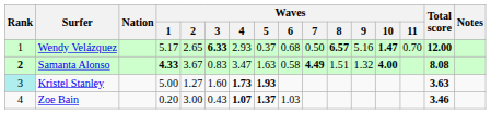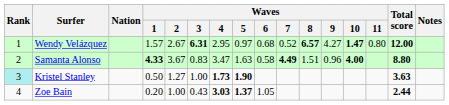Wendy Velázquez | Waves / 1: 5.17 -> 1.57
Wendy Velázquez | Waves / 2: 2.65 -> 2.67
Wendy Velázquez | Waves / 3: 6.33 -> 6.31
Wendy Velázquez | Waves / 4: 2.93 -> 2.95
Wendy Velázquez | Waves / 5: 0.37 -> 0.97
Wendy Velázquez | Waves / 7: 0.50 -> 0.52
Wendy Velázquez | Waves / 9: 5.16 -> 4.27
Wendy Velázquez | Waves / 11: 0.70 -> 0.80
Samanta Alonso | Rank: bold -> normal
Samanta Alonso | Waves / 9: 1.32 -> 0.96
Samanta Alonso | Total score: 8.08 -> 8.80
Kristel Stanley | Waves / 1: 5.00 -> 0.50
Kristel Stanley | Waves / 3: 1.60 -> 1.00
Kristel Stanley | Waves / 5: 1.93 -> 1.90
Zoe Bain | Waves / 2: 3.00 -> 1.00
Zoe Bain | Waves / 4: 1.07 -> 3.03
Zoe Bain | Waves / 6: 1.03 -> 1.05
Zoe Bain | Total score: 3.46 -> 2.44
